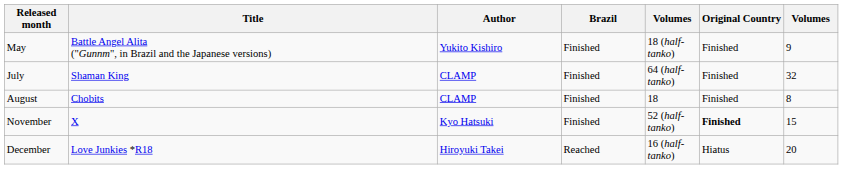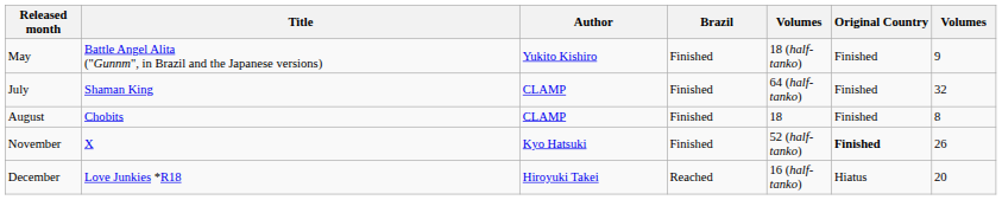November | column 7: 15 -> 26
